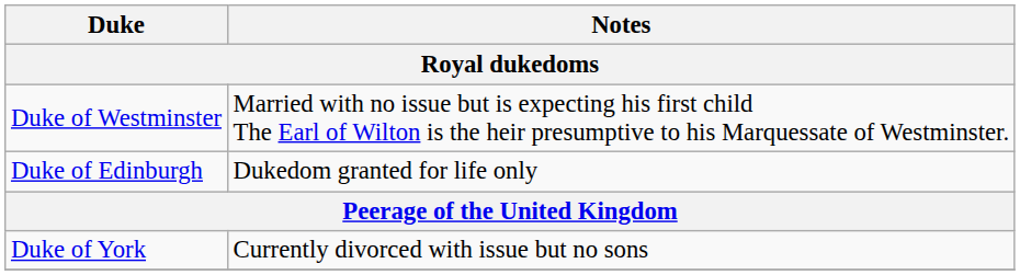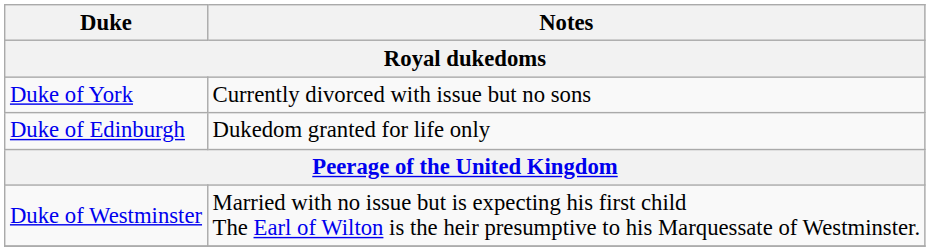rows swapped: Duke of York <-> Duke of Westminster
